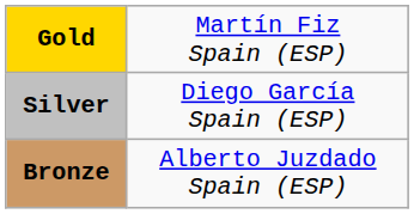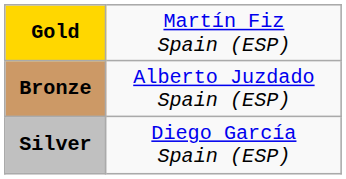rows swapped: Silver <-> Bronze
